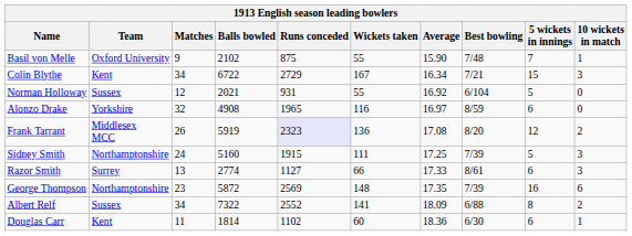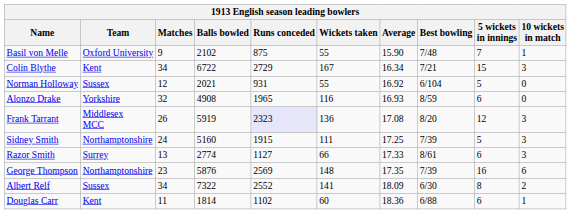Alonzo Drake | Average: 16.97 -> 16.93
Frank Tarrant | 10 wickets in match: 2 -> 3
George Thompson | Balls bowled: 5872 -> 5876
Albert Relf | Best bowling: 6/88 -> 6/30
Douglas Carr | Best bowling: 6/30 -> 6/88
